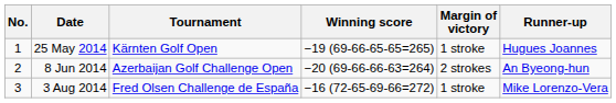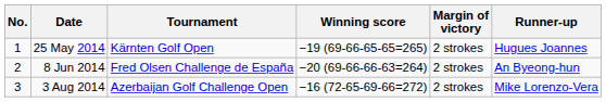25 May 2014 | Margin of victory: 1 stroke -> 2 strokes
8 Jun 2014 | Tournament: Azerbaijan Golf Challenge Open -> Fred Olsen Challenge de España
3 Aug 2014 | Tournament: Fred Olsen Challenge de España -> Azerbaijan Golf Challenge Open
3 Aug 2014 | Margin of victory: 1 stroke -> 2 strokes
